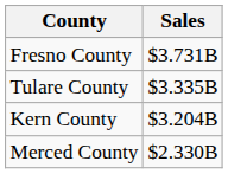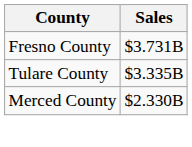- row: Kern County | $3.204B
